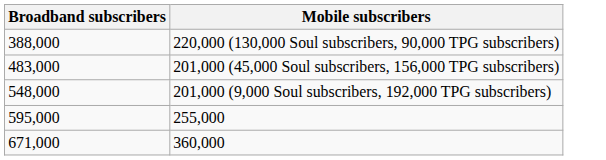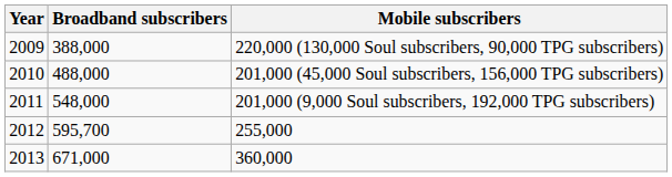+ column: Year | 2009 | 2010 | 2011 | 2012 | 2013
201,000 (45,000 Soul subscribers, 156,000 TPG subscribers) | Broadband subscribers: 483,000 -> 488,000
255,000 | Broadband subscribers: 595,000 -> 595,700
